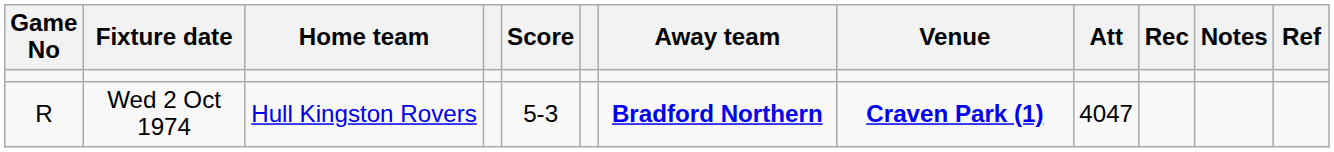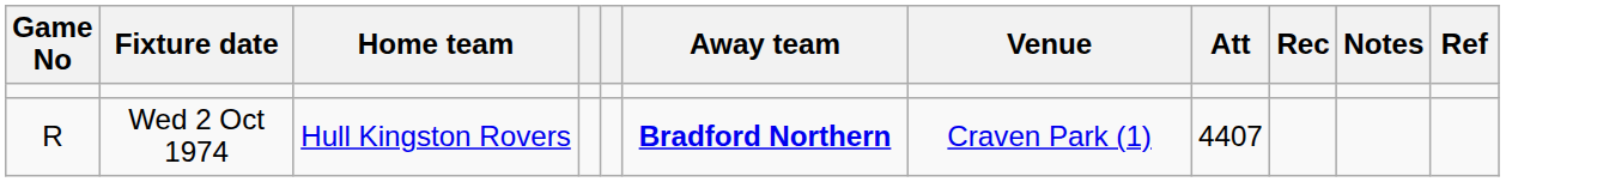- column: Score | 5-3
Wed 2 Oct 1974 | Venue: bold -> normal
Wed 2 Oct 1974 | Att: 4047 -> 4407
